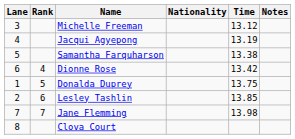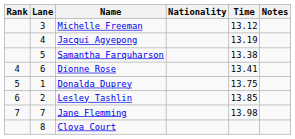columns swapped: Rank <-> Lane
Dionne Rose | Time: 13.42 -> 13.41
